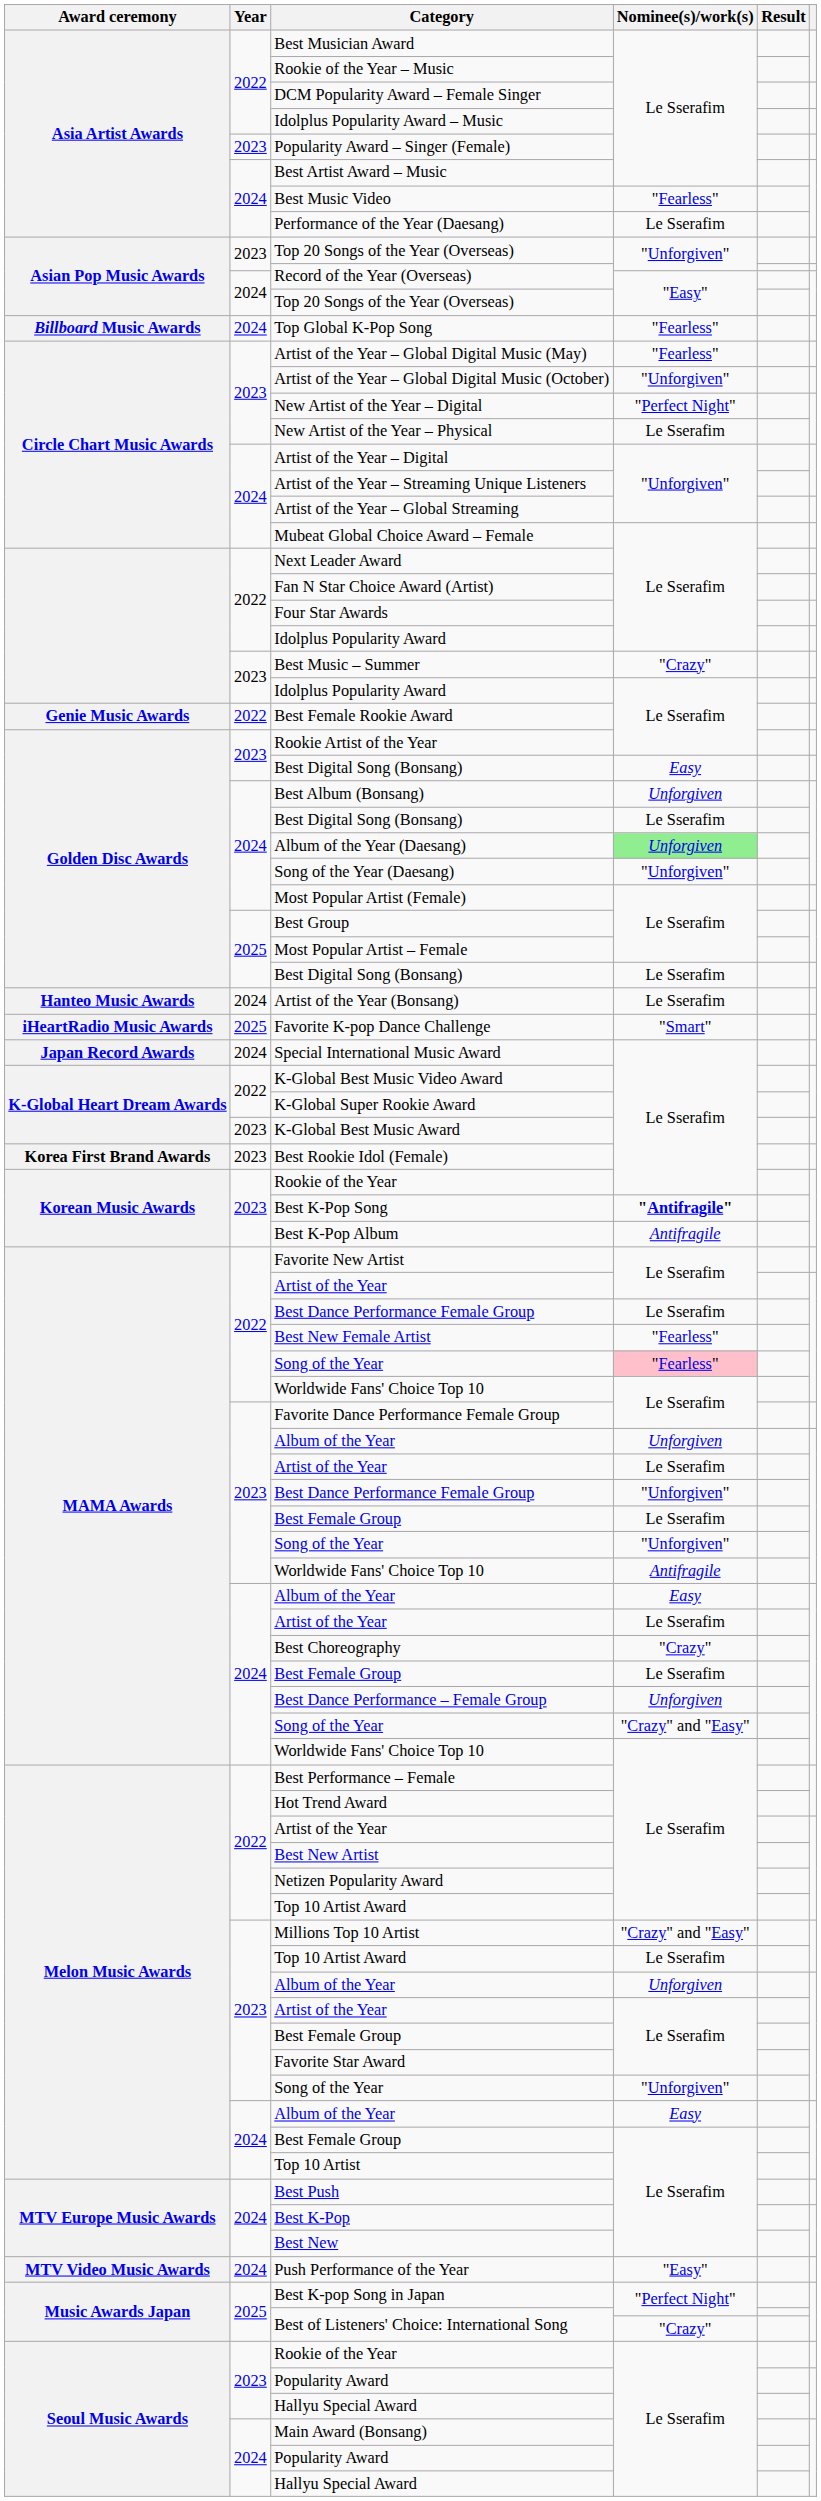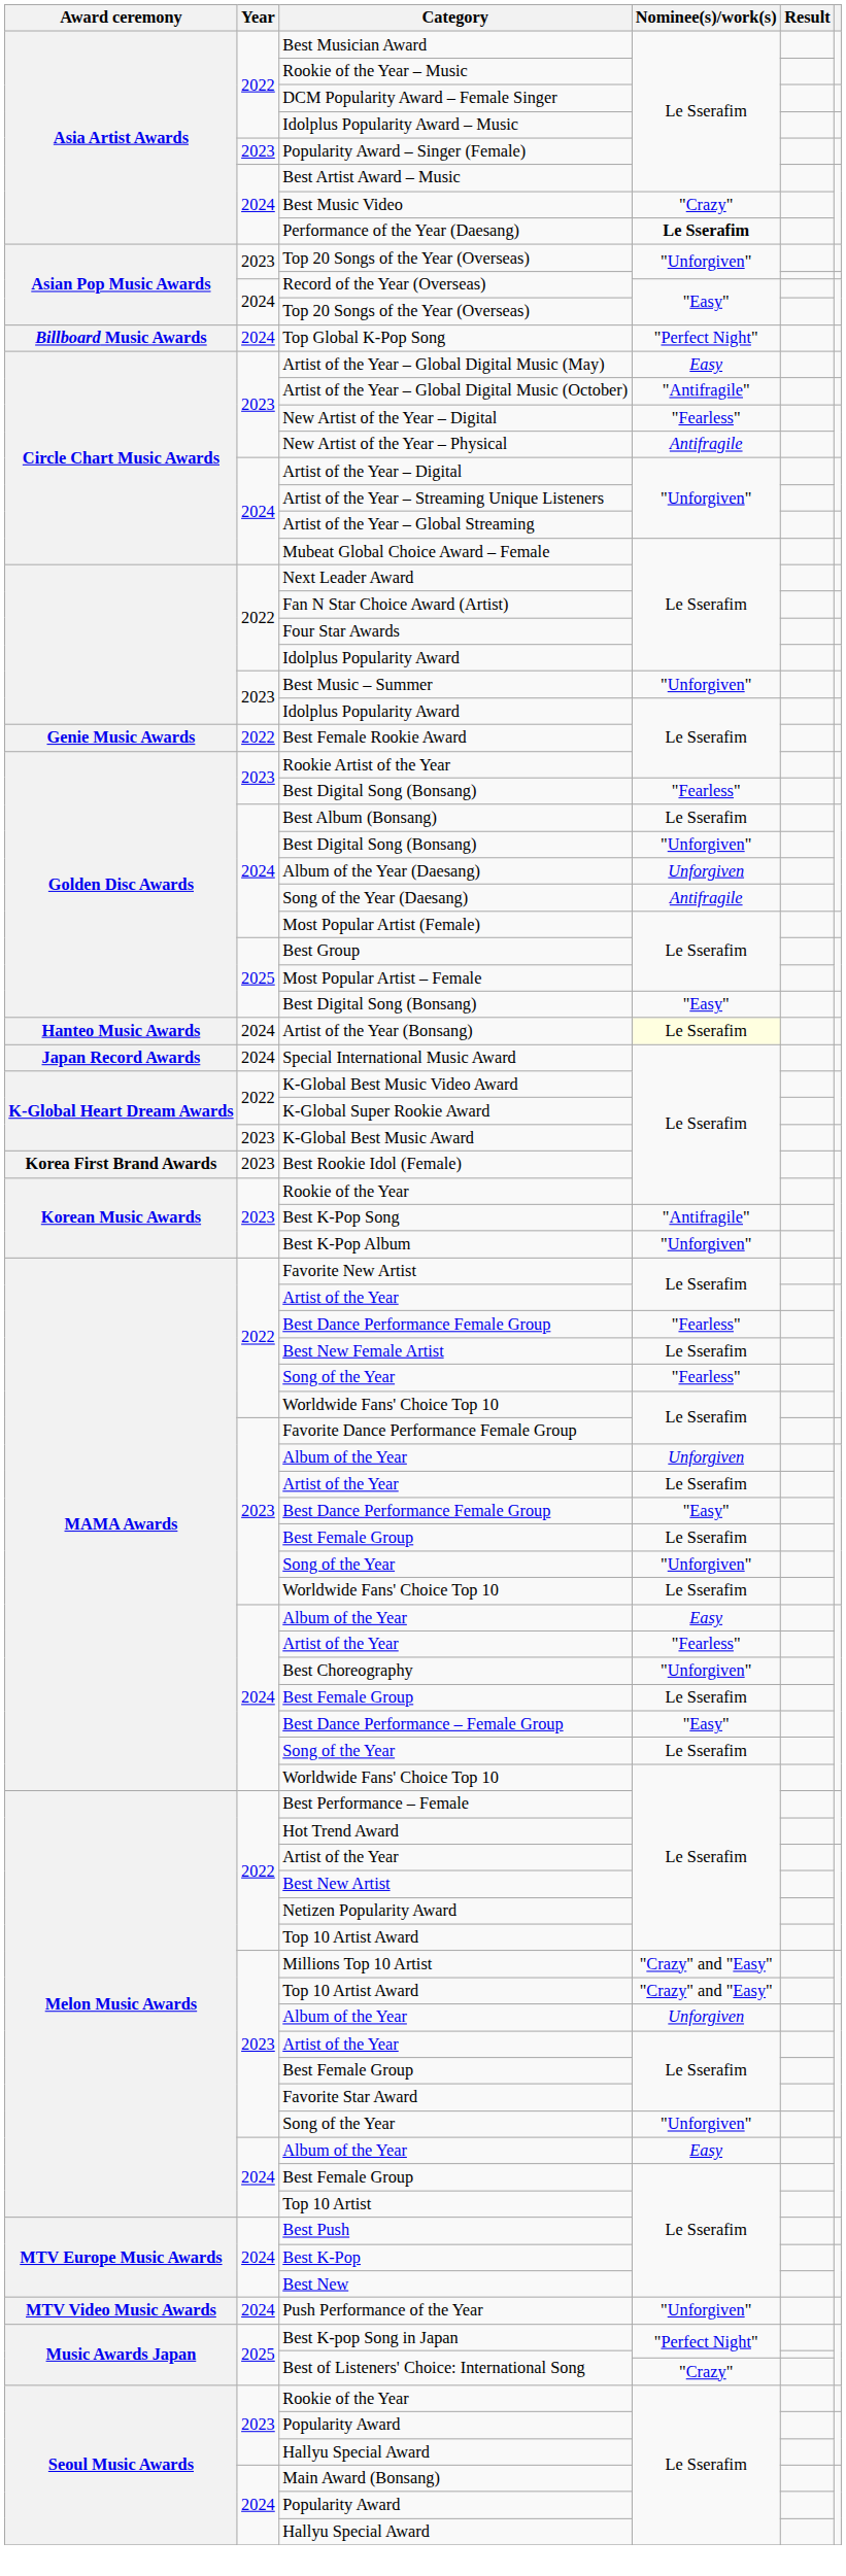Best Music Video | Nominee(s)/work(s): "Fearless" -> "Crazy"
Performance of the Year (Daesang) | Nominee(s)/work(s): normal -> bold
Top Global K-Pop Song | Nominee(s)/work(s): "Fearless" -> "Perfect Night"
Artist of the Year – Global Digital Music (May) | Nominee(s)/work(s): "Fearless" -> Easy
Artist of the Year – Global Digital Music (October) | Nominee(s)/work(s): "Unforgiven" -> "Antifragile"
New Artist of the Year – Digital | Nominee(s)/work(s): "Perfect Night" -> "Fearless"
New Artist of the Year – Physical | Nominee(s)/work(s): Le Sserafim -> Antifragile
Best Music – Summer | Nominee(s)/work(s): "Crazy" -> "Unforgiven"
2023 / Best Digital Song (Bonsang) | Nominee(s)/work(s): Easy -> "Fearless"
Best Album (Bonsang) | Nominee(s)/work(s): Unforgiven -> Le Sserafim
2024 / Best Digital Song (Bonsang) | Nominee(s)/work(s): Le Sserafim -> "Unforgiven"
Album of the Year (Daesang) | Nominee(s)/work(s): lightgreen background -> no background
Song of the Year (Daesang) | Nominee(s)/work(s): "Unforgiven" -> Antifragile
2025 / Best Digital Song (Bonsang) | Nominee(s)/work(s): Le Sserafim -> "Easy"
Artist of the Year (Bonsang) | Nominee(s)/work(s): no background -> lightyellow background
- row: iHeartRadio Music Awards | 2025 | Favorite K-pop Dance Challenge | "Smart"
Best K-Pop Song | Nominee(s)/work(s): bold -> normal
Best K-Pop Album | Nominee(s)/work(s): Antifragile -> "Unforgiven"
2022 / Best Dance Performance Female Group | Nominee(s)/work(s): Le Sserafim -> "Fearless"
Best New Female Artist | Nominee(s)/work(s): "Fearless" -> Le Sserafim
2022 / Song of the Year | Nominee(s)/work(s): pink background -> no background
2023 / Best Dance Performance Female Group | Nominee(s)/work(s): "Unforgiven" -> "Easy"
2023 / Worldwide Fans' Choice Top 10 | Nominee(s)/work(s): Antifragile -> Le Sserafim
2024 / Artist of the Year | Nominee(s)/work(s): Le Sserafim -> "Fearless"
Best Choreography | Nominee(s)/work(s): "Crazy" -> "Unforgiven"
Best Dance Performance – Female Group | Nominee(s)/work(s): Unforgiven -> "Easy"
2024 / Song of the Year | Nominee(s)/work(s): "Crazy" and "Easy" -> Le Sserafim
2023 / Top 10 Artist Award | Nominee(s)/work(s): Le Sserafim -> "Crazy" and "Easy"
Push Performance of the Year | Nominee(s)/work(s): "Easy" -> "Unforgiven"
